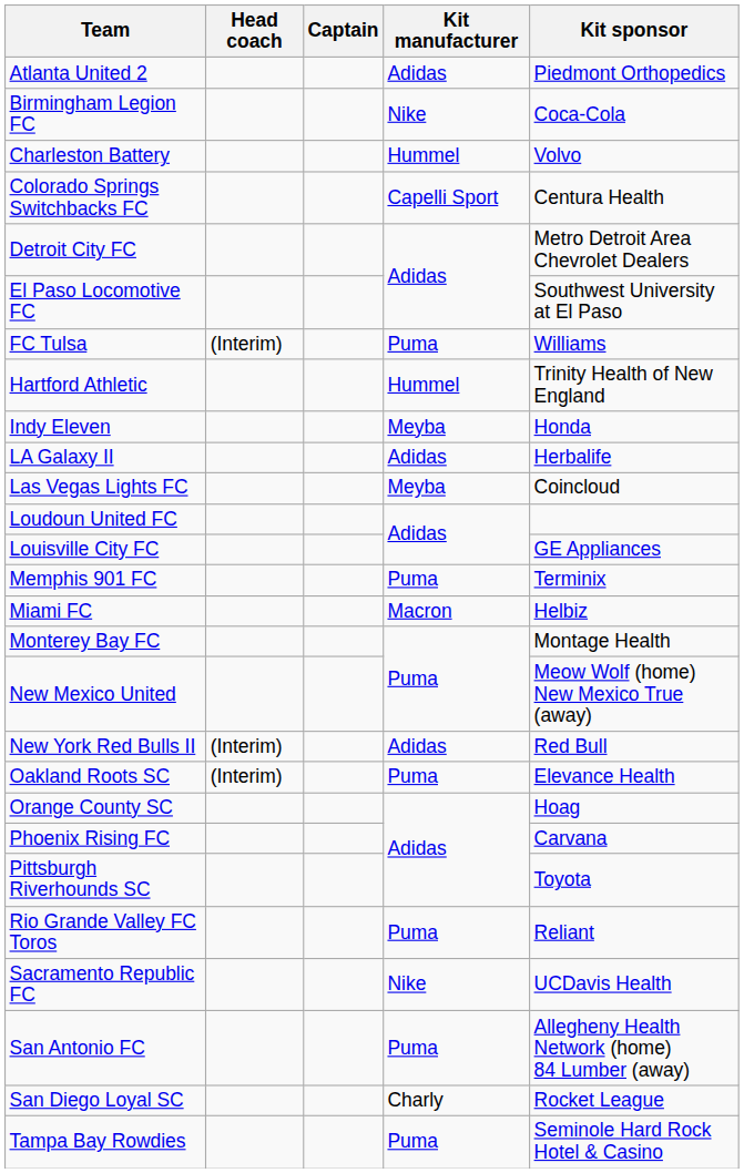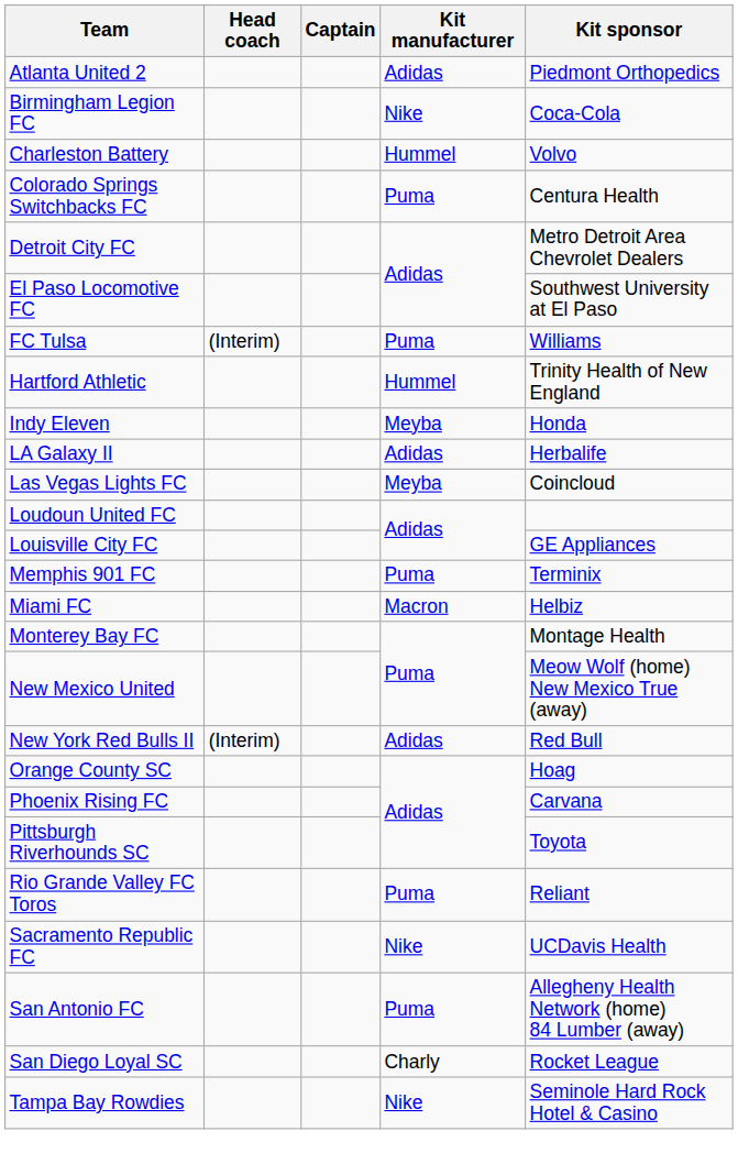Colorado Springs Switchbacks FC | Kit manufacturer: Capelli Sport -> Puma
- row: Oakland Roots SC | (Interim) | Puma | Elevance Health
Tampa Bay Rowdies | Kit manufacturer: Puma -> Nike
